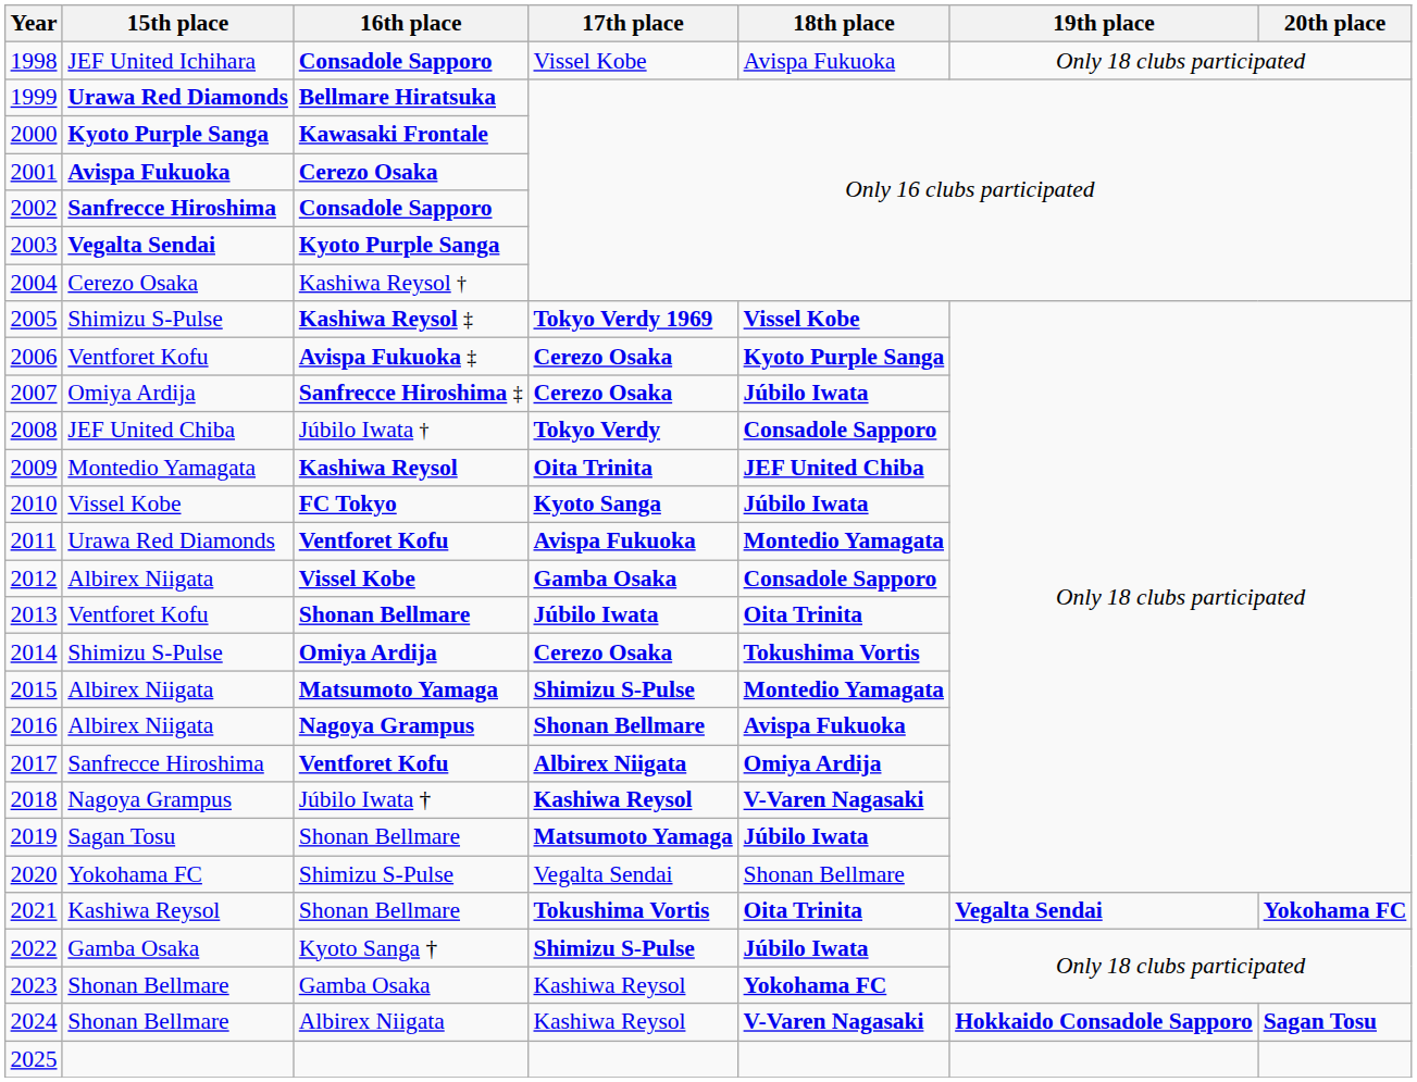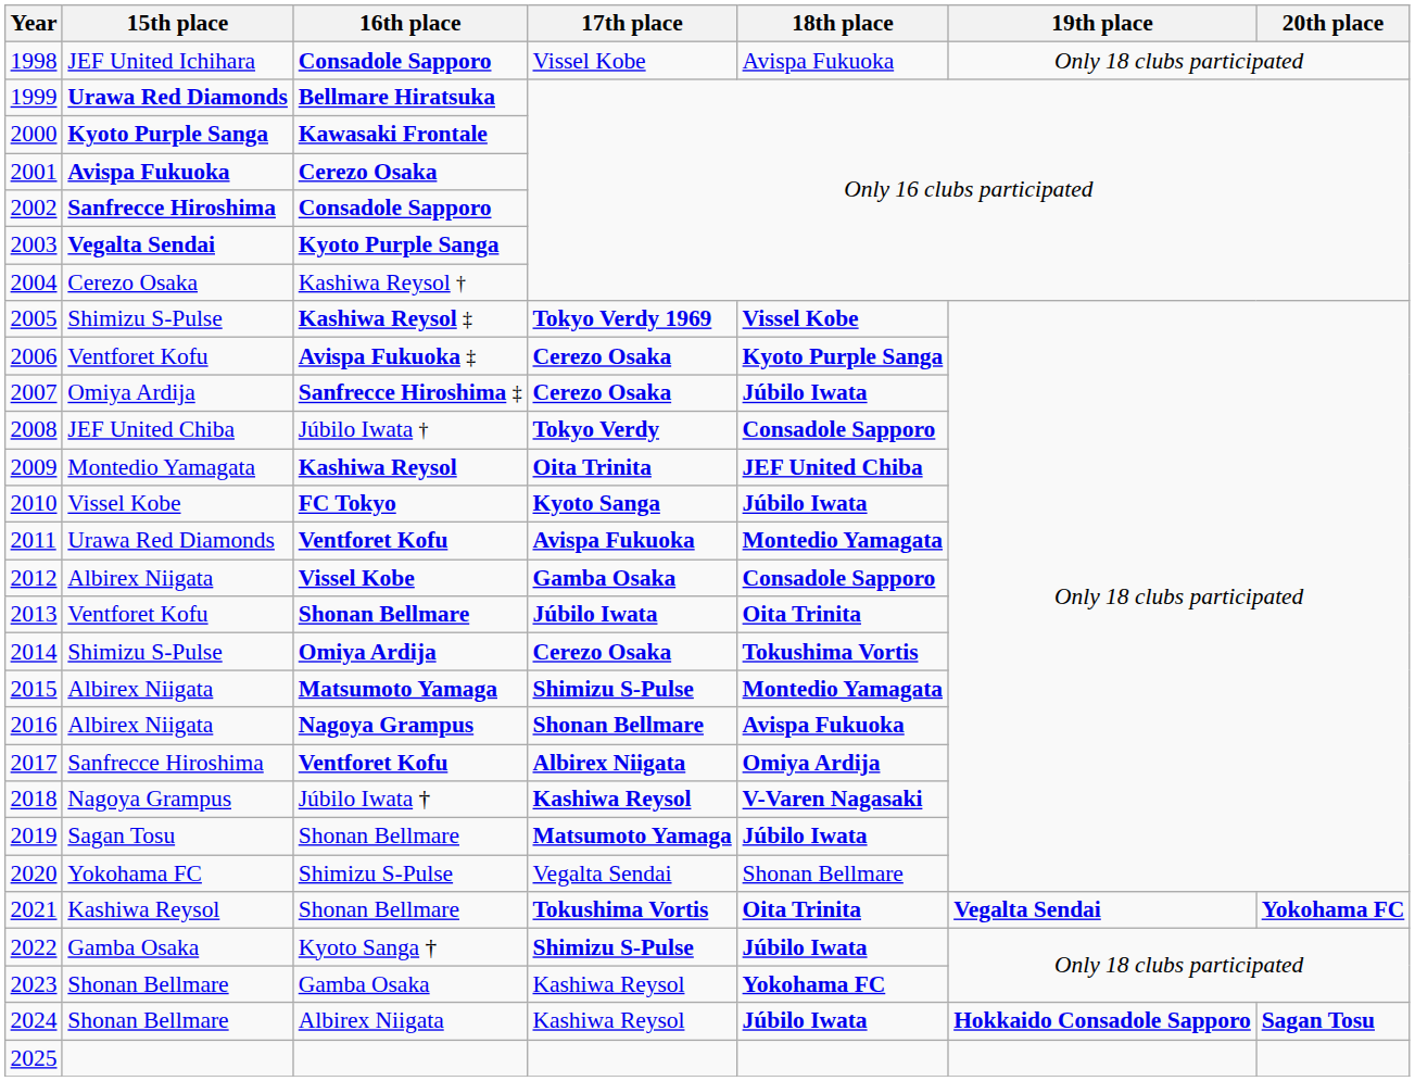2024 | 18th place: V-Varen Nagasaki -> Júbilo Iwata
